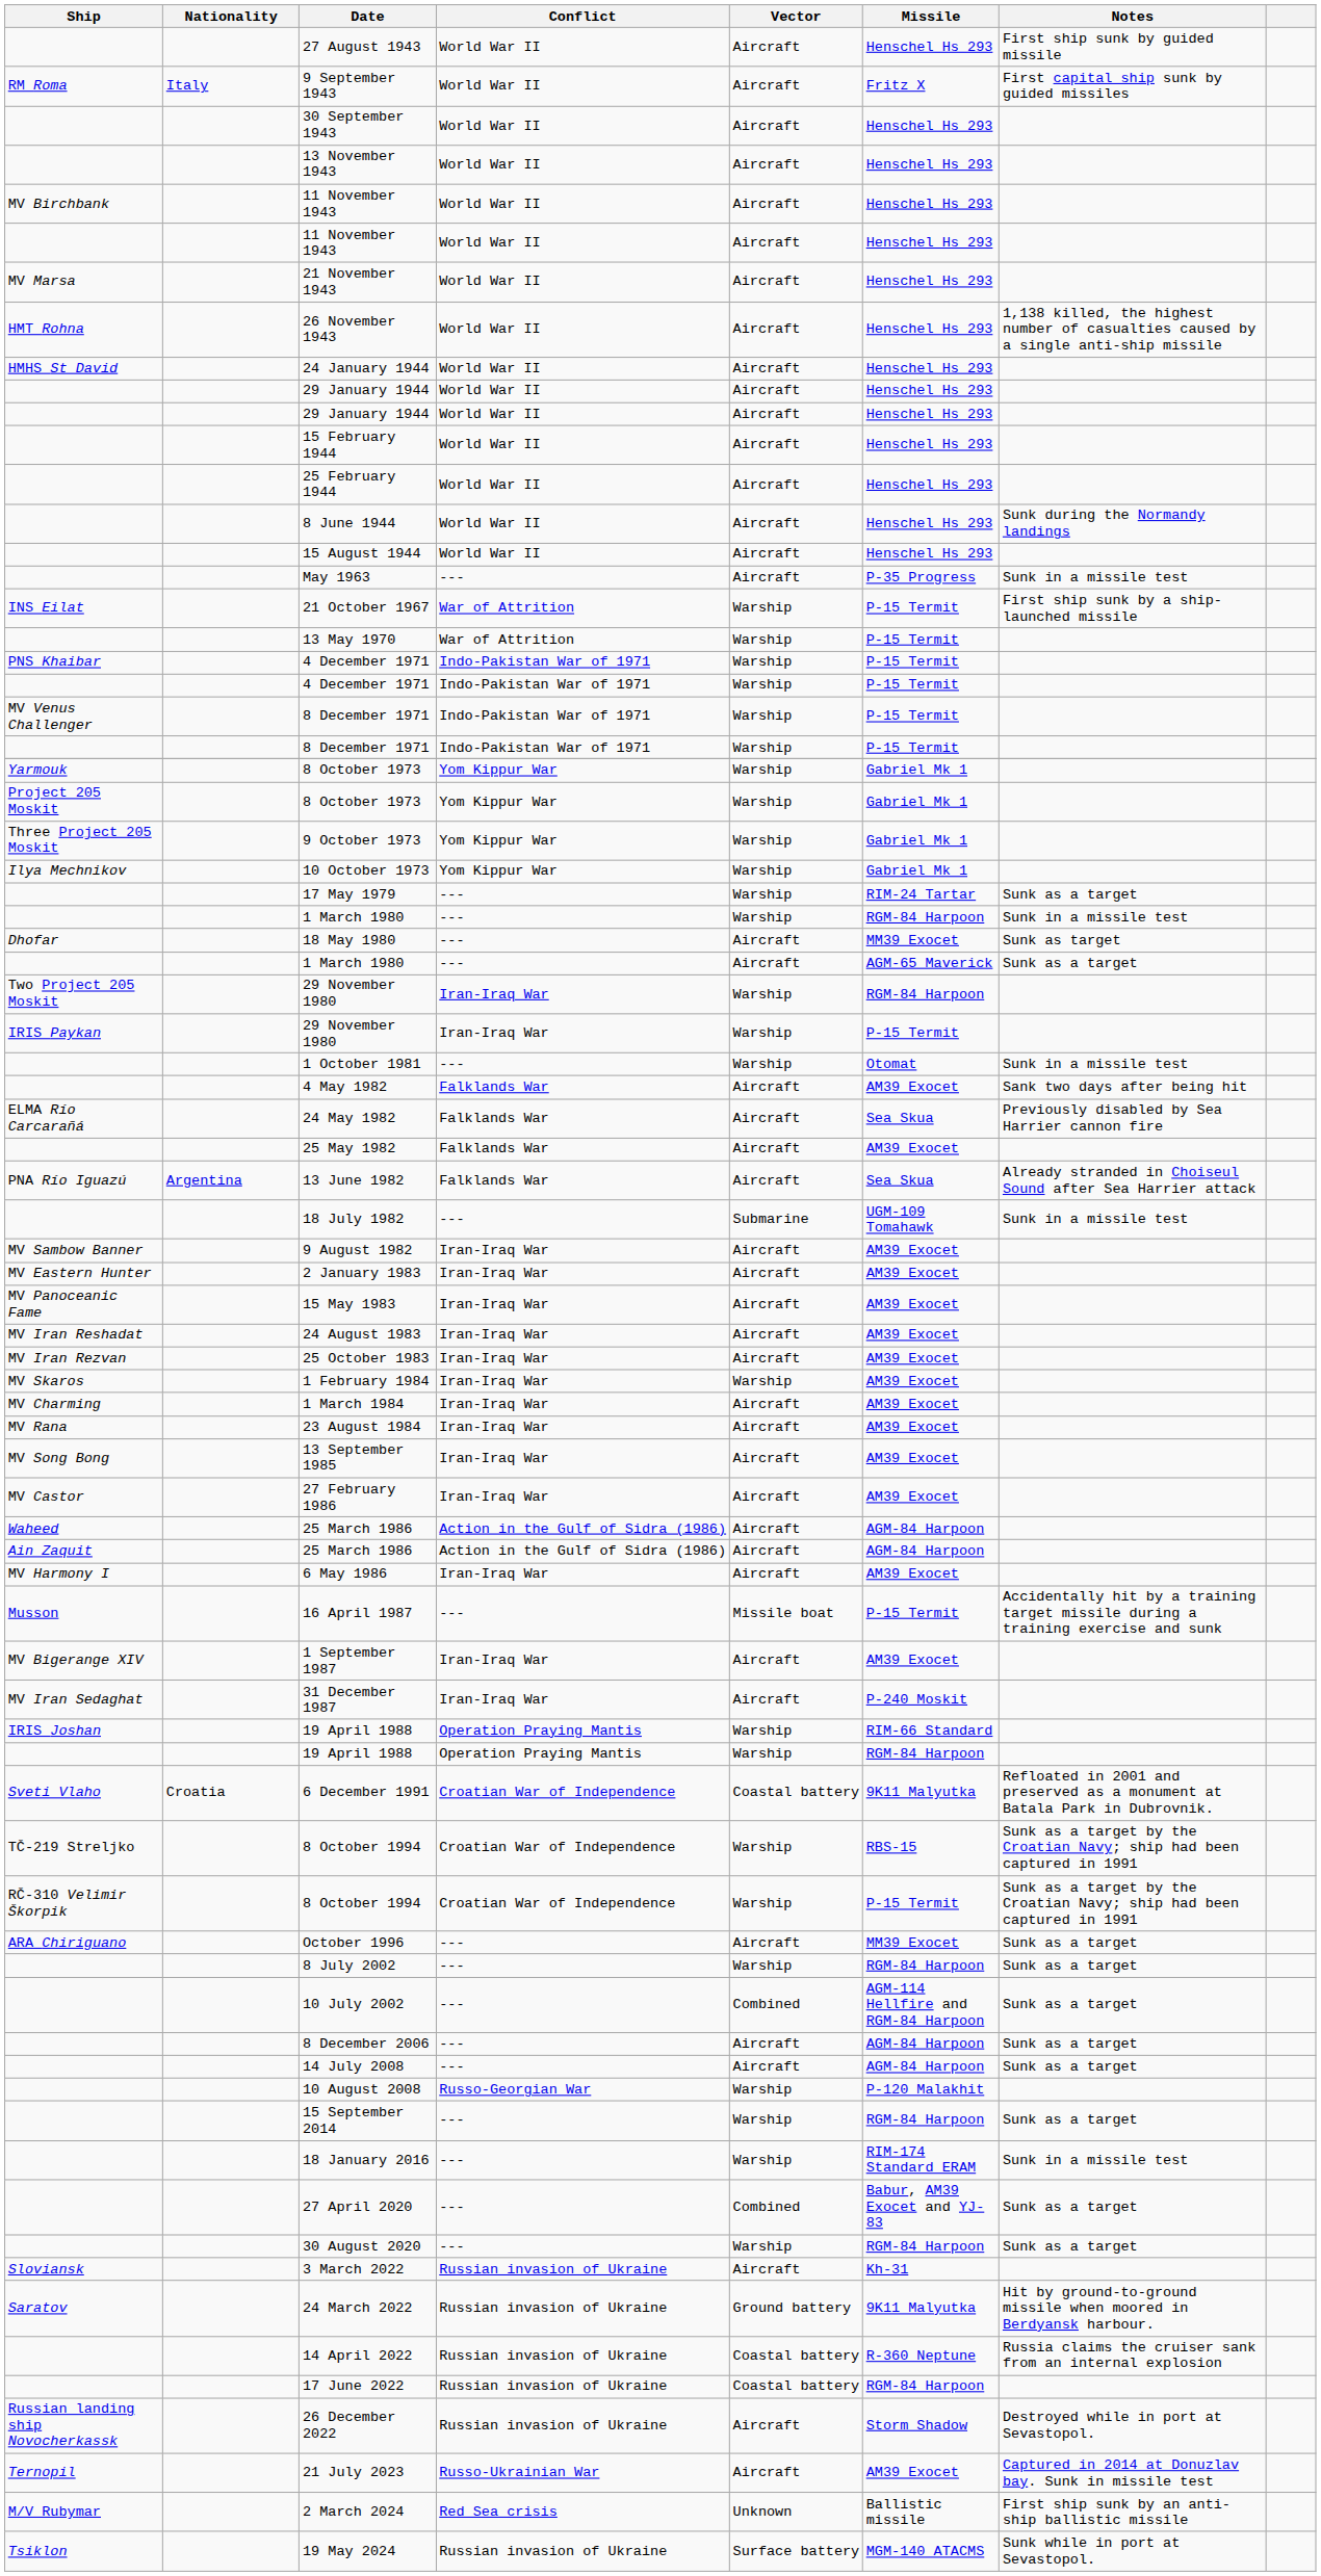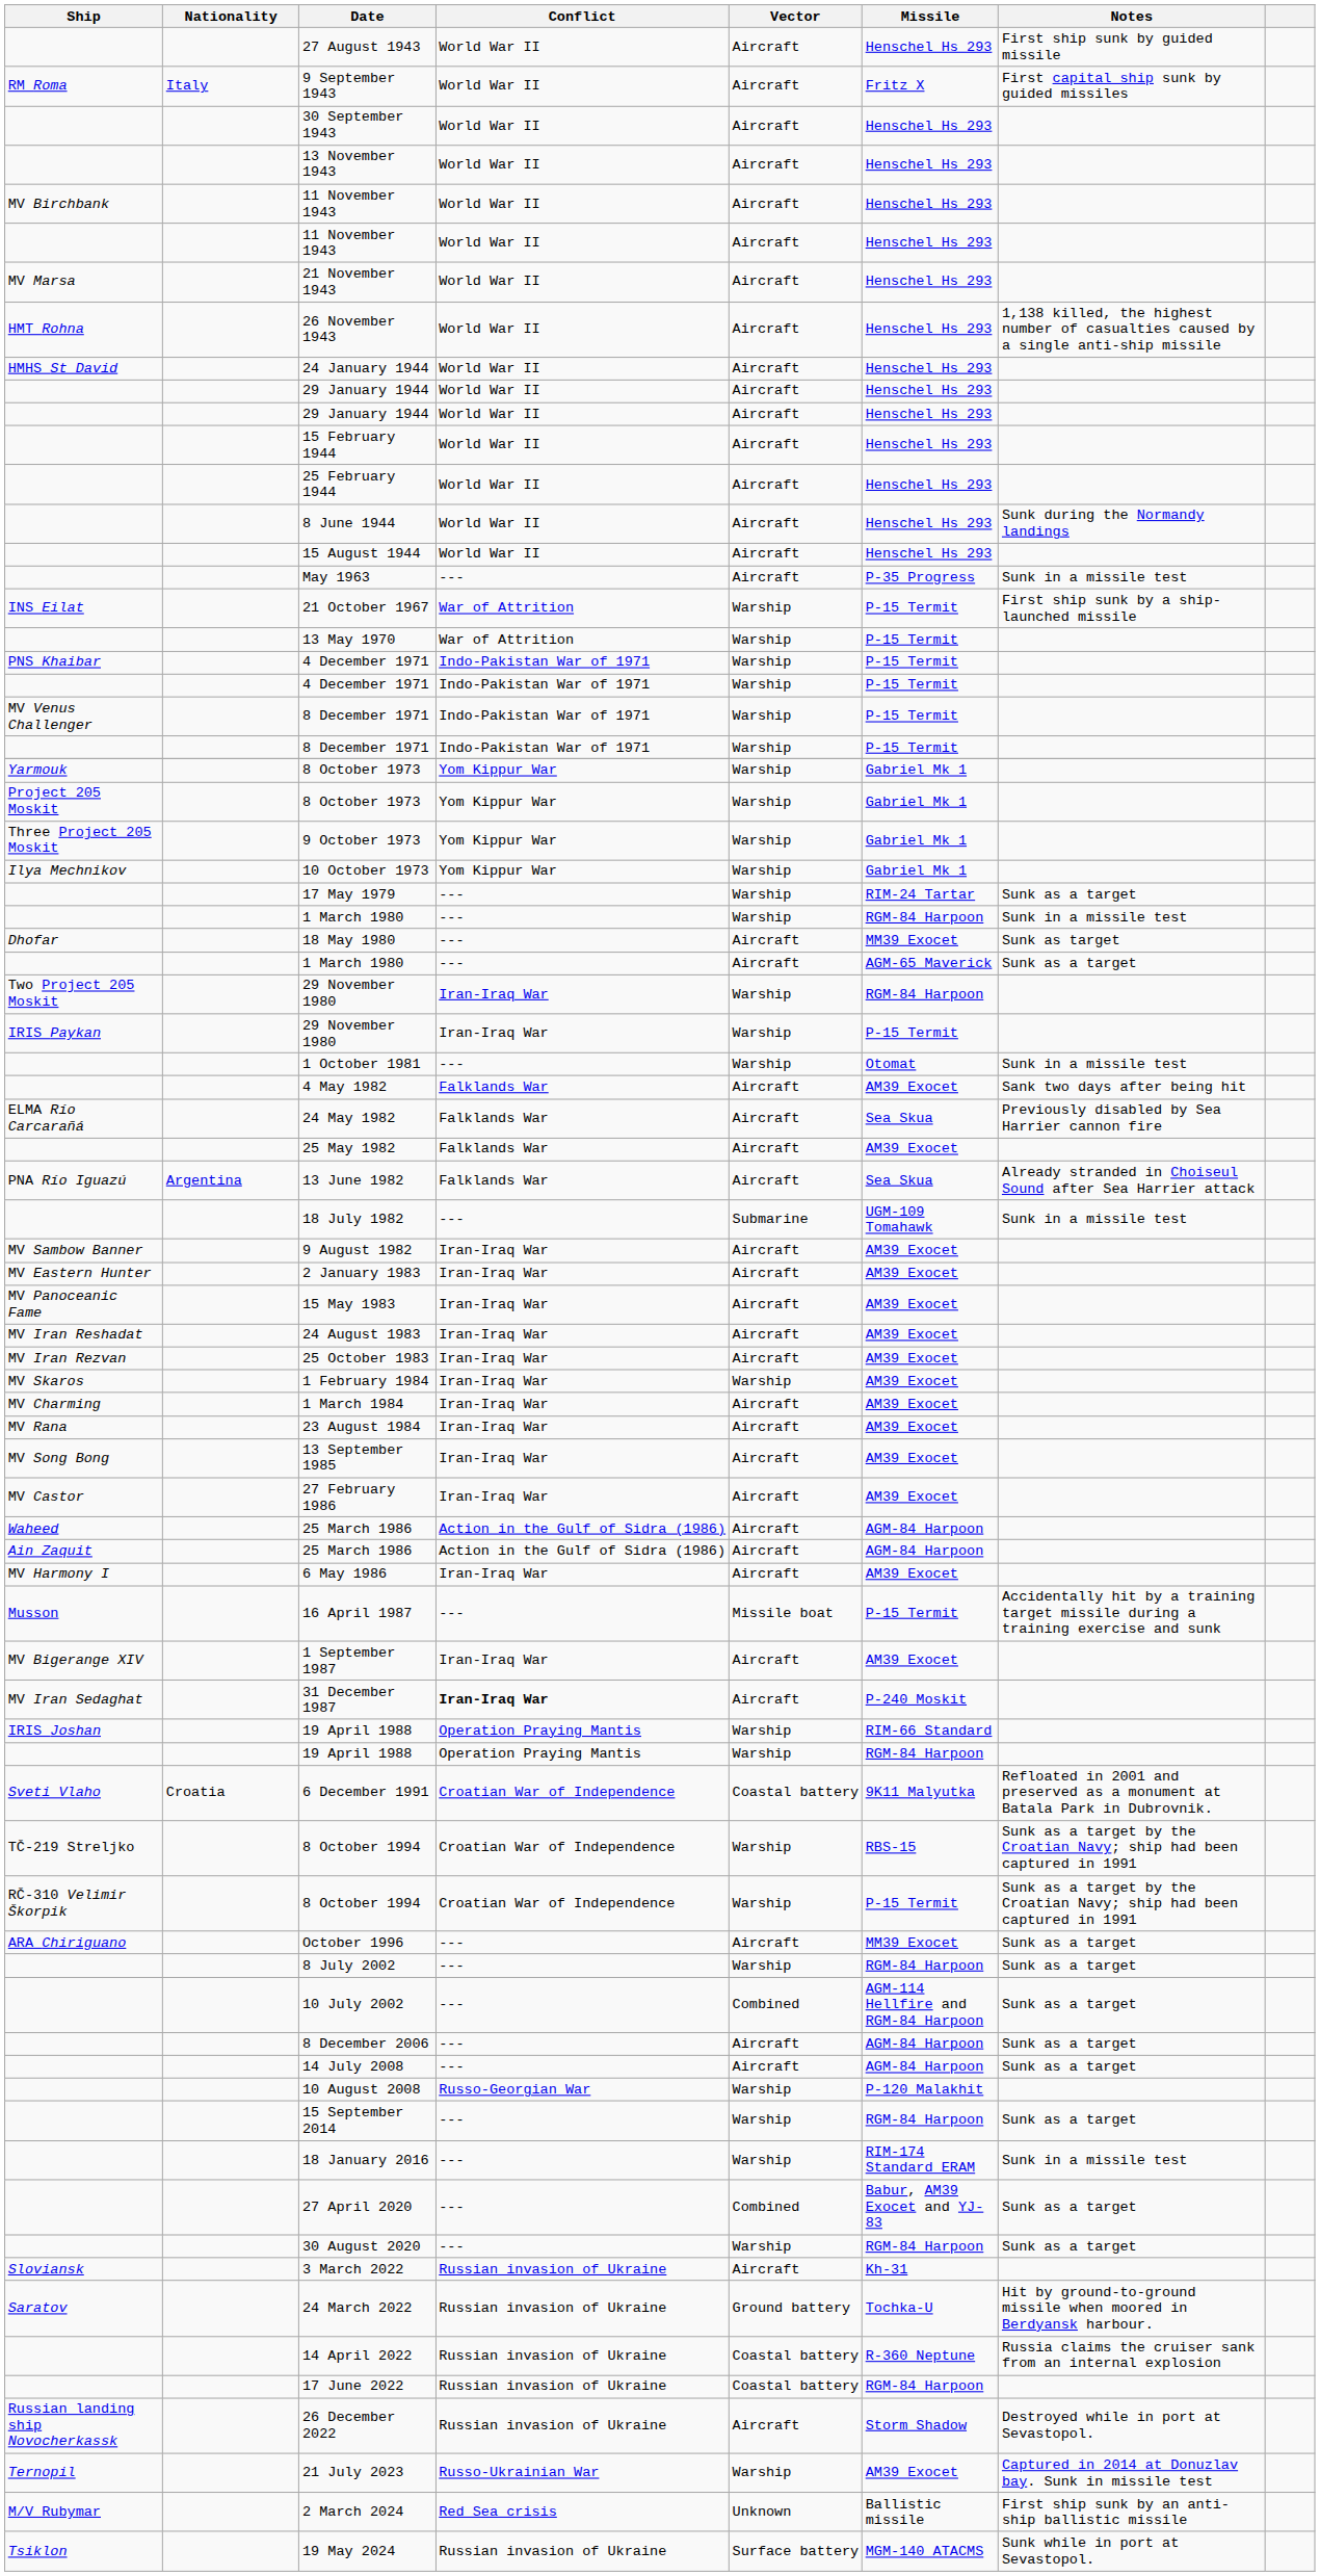31 December 1987 | Conflict: normal -> bold
24 March 2022 | Missile: 9K11 Malyutka -> Tochka-U
21 July 2023 | Vector: Aircraft -> Warship
